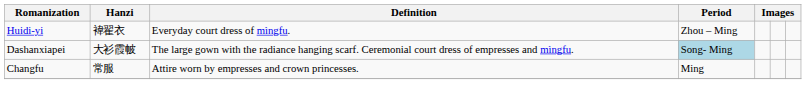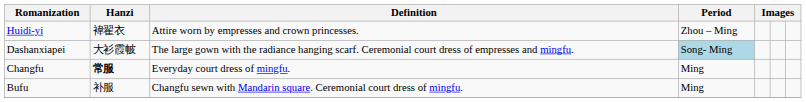Huidi-yi | Definition: Everyday court dress of mìngfu. -> Attire worn by empresses and crown princesses.
Changfu | Hanzi: normal -> bold
Changfu | Definition: Attire worn by empresses and crown princesses. -> Everyday court dress of mìngfu.
+ row: Bufu | 补服 | Changfu sewn with Mandarin square. Ceremonial court dress of mìngfu. | Ming
